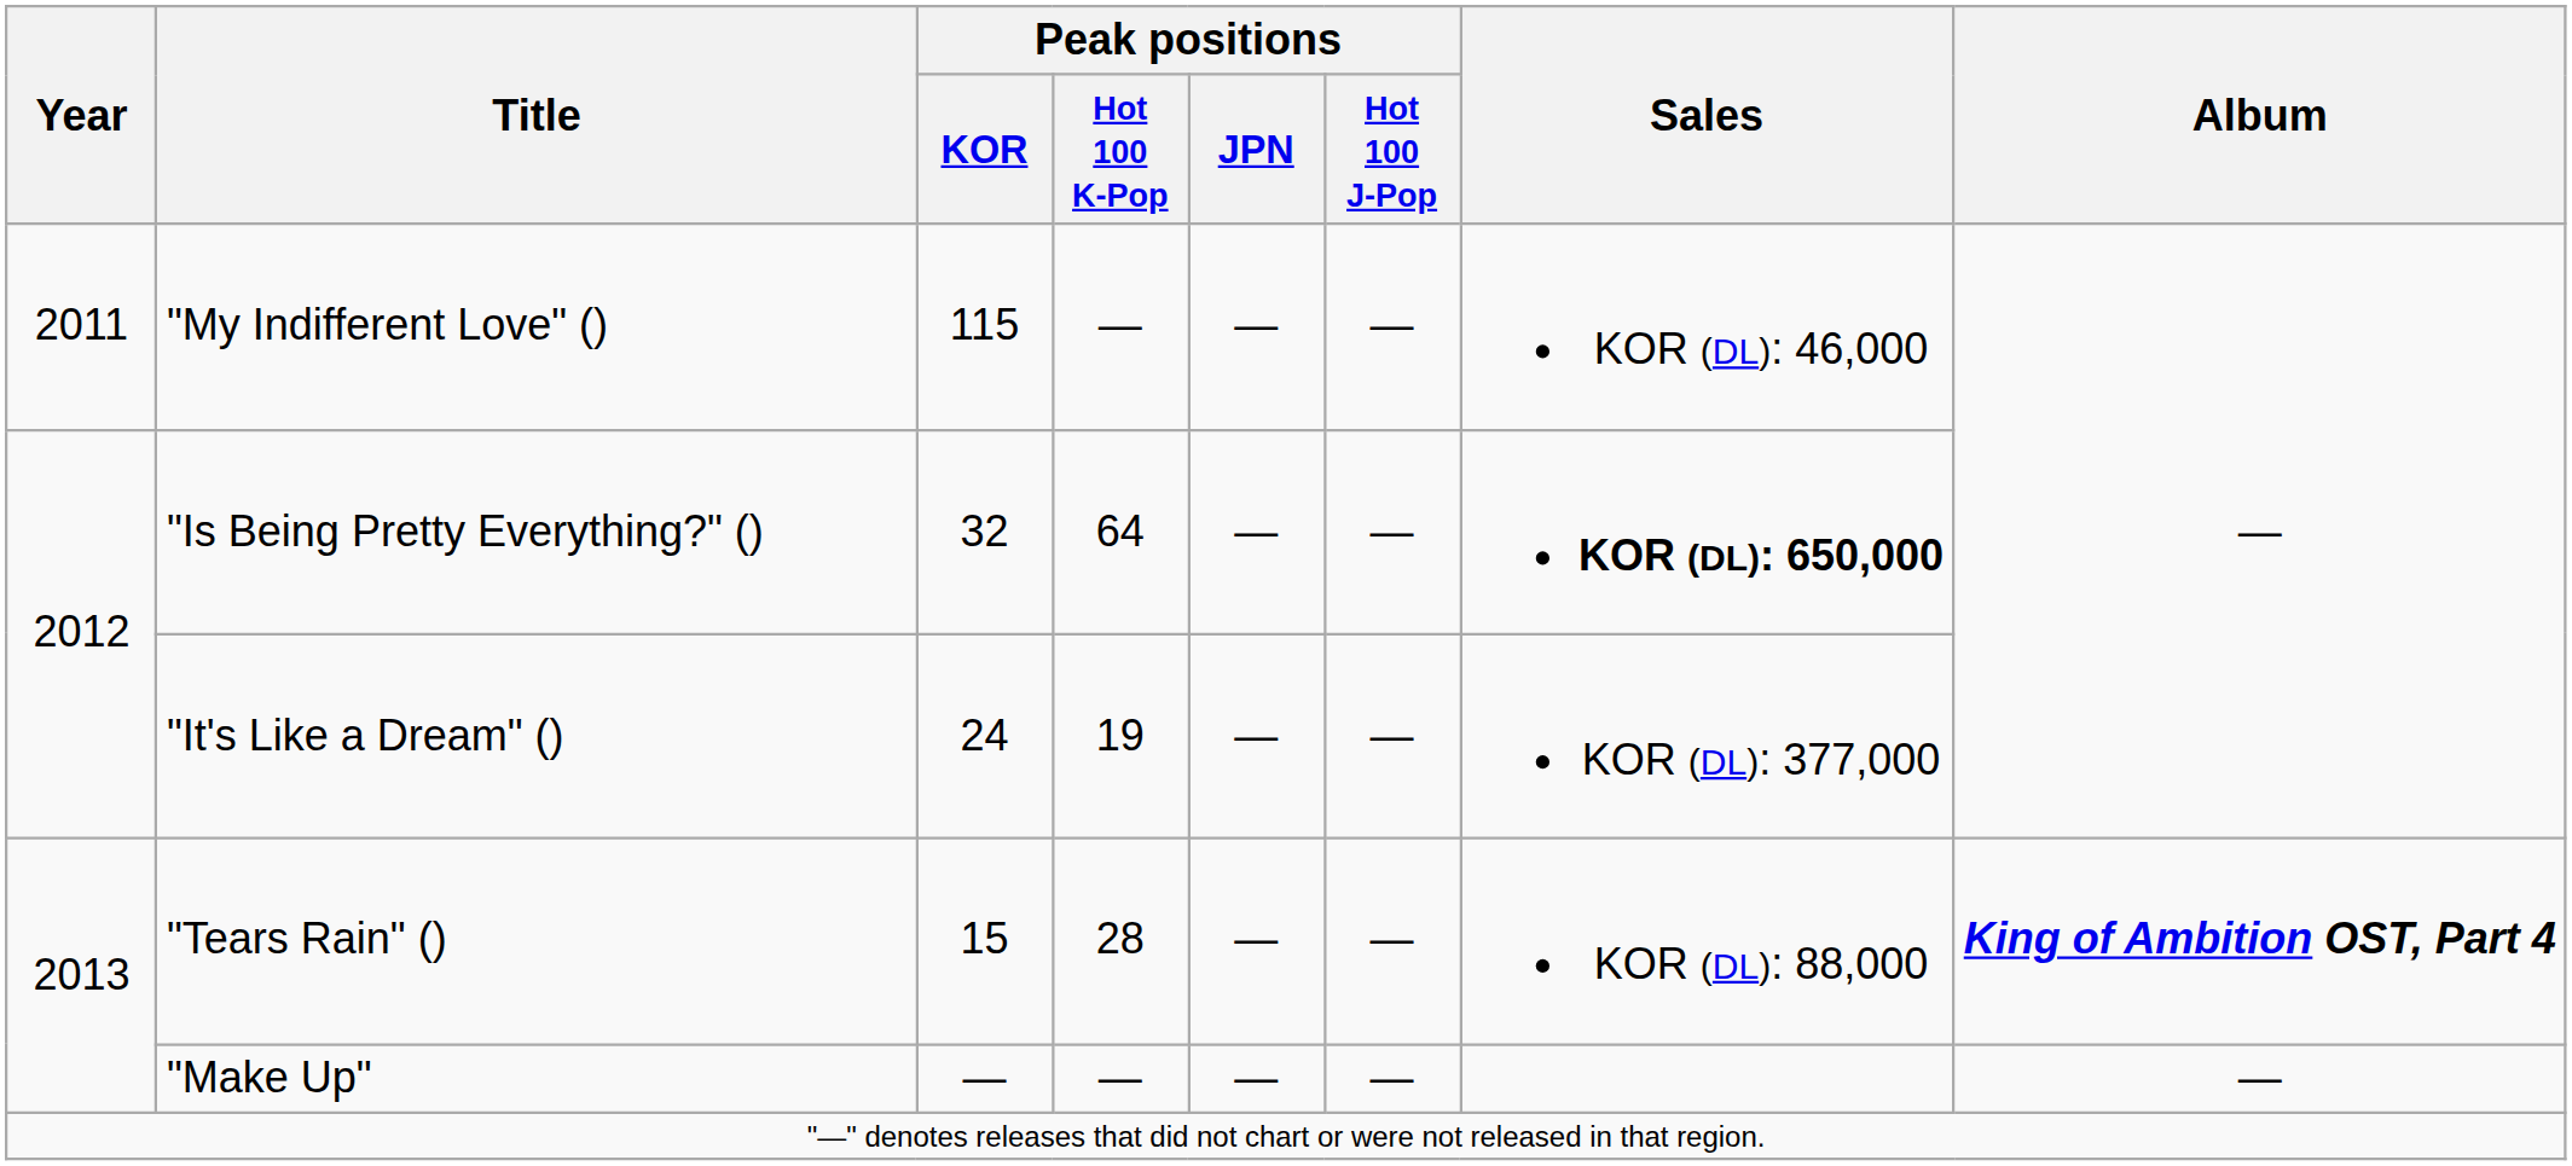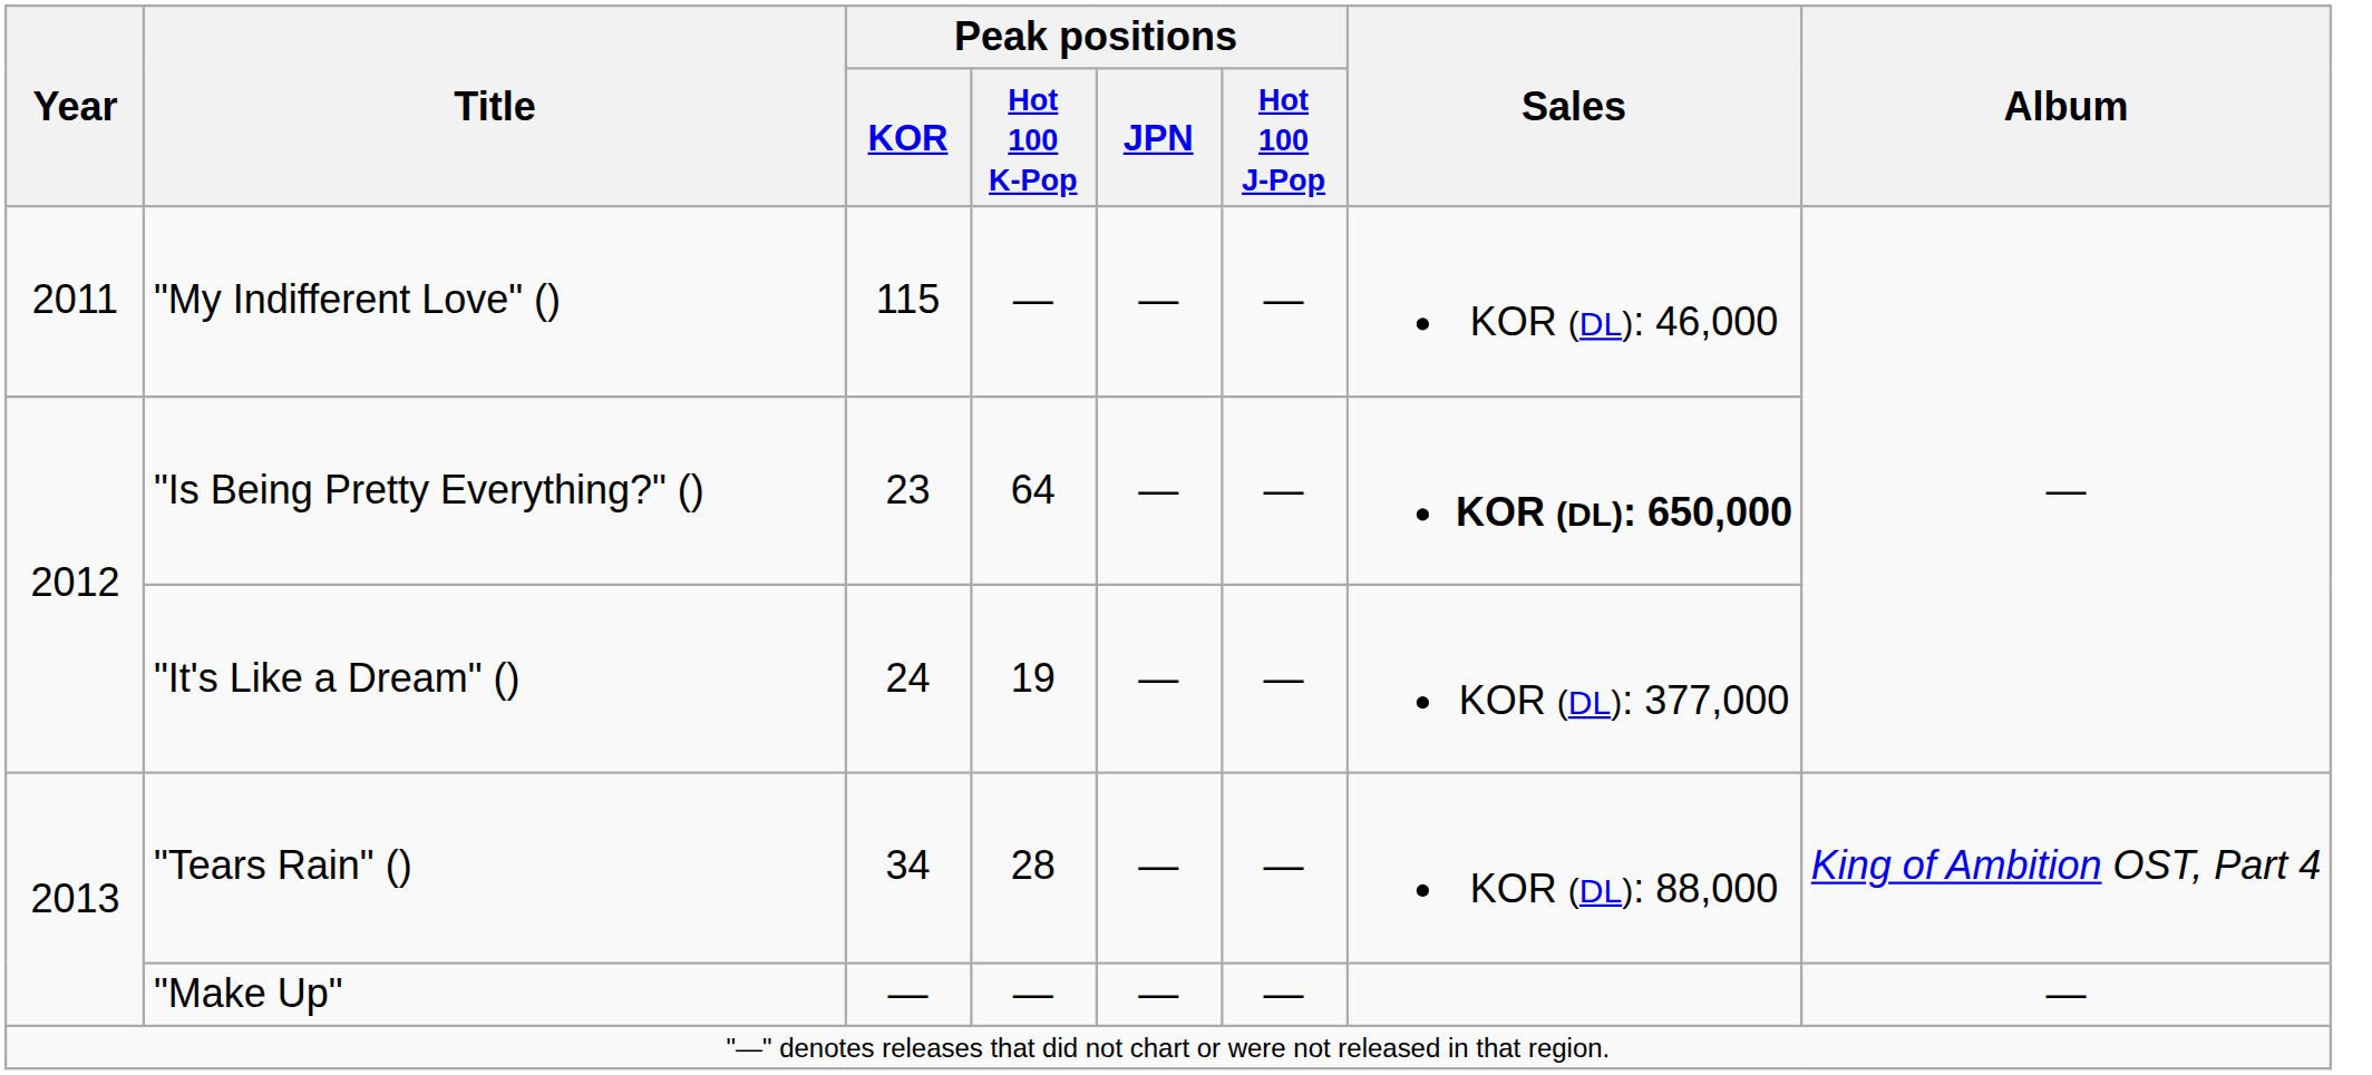"Is Being Pretty Everything?" () | Peak positions / KOR: 32 -> 23
"Tears Rain" () | Peak positions / KOR: 15 -> 34
"Tears Rain" () | Album: bold -> normal
